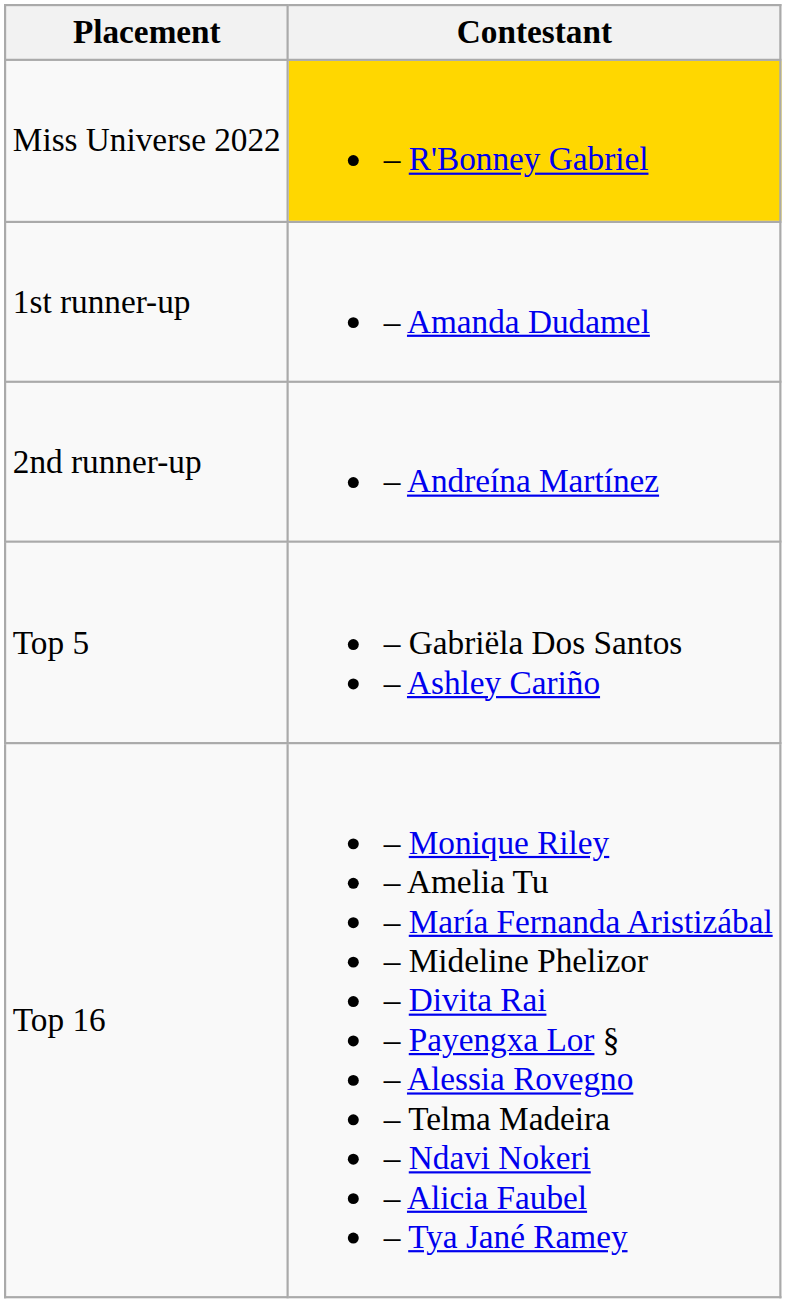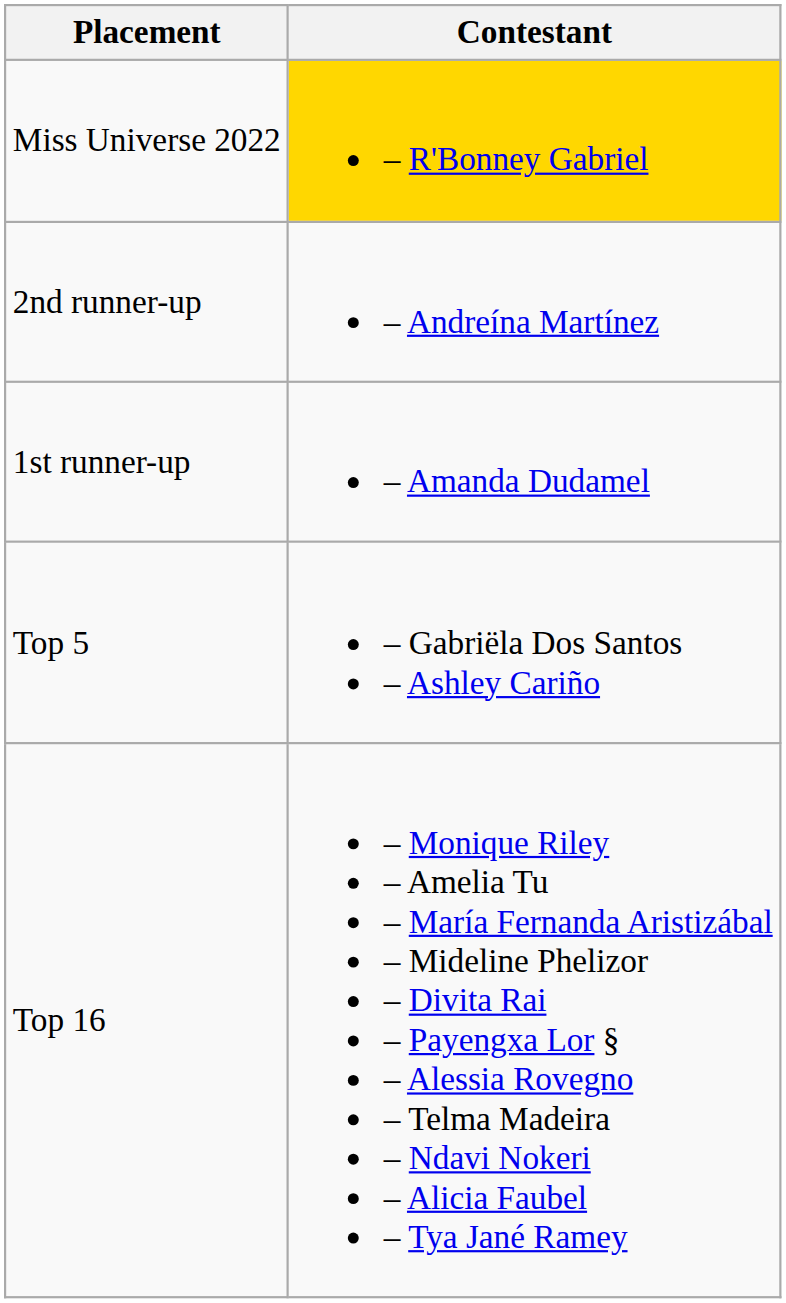rows swapped: 1st runner-up <-> 2nd runner-up
